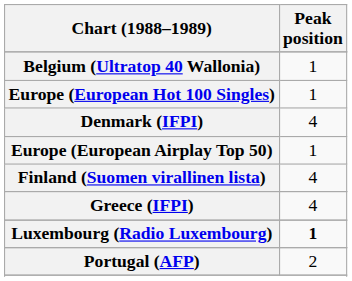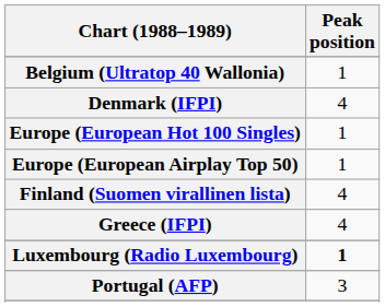rows swapped: Denmark (IFPI) <-> Europe (European Hot 100 Singles)
Portugal (AFP) | Peak position: 2 -> 3
